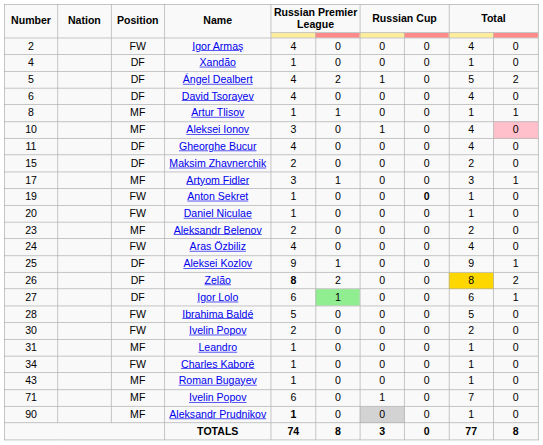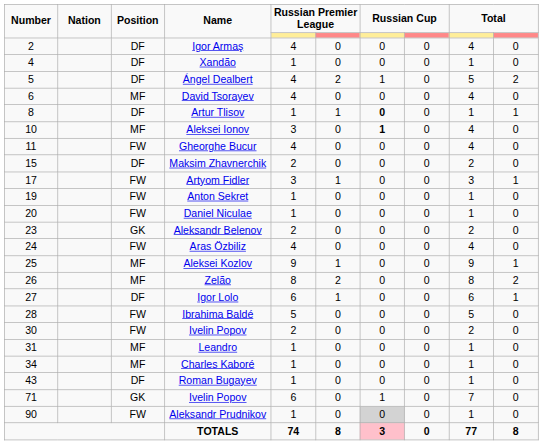Igor Armaş | Position: FW -> DF
David Tsorayev | Position: DF -> MF
Artur Tlisov | Position: MF -> DF
Artur Tlisov | column 7: normal -> bold
Aleksei Ionov | column 7: normal -> bold
Aleksei Ionov | column 10: pink background -> no background
Gheorghe Bucur | Position: DF -> FW
Artyom Fidler | Position: MF -> FW
Anton Sekret | column 8: bold -> normal
Aleksandr Belenov | Position: MF -> GK
Aleksei Kozlov | Position: DF -> MF
Zelão | Position: DF -> MF
Zelão | column 5: bold -> normal
Zelão | column 9: gold background -> no background
Igor Lolo | column 6: lightgreen background -> no background
Charles Kaboré | Position: FW -> MF
Roman Bugayev | Position: MF -> DF
71 / Ivelin Popov | Position: MF -> GK
Aleksandr Prudnikov | Position: MF -> FW
Aleksandr Prudnikov | column 5: bold -> normal
TOTALS | column 7: no background -> pink background
